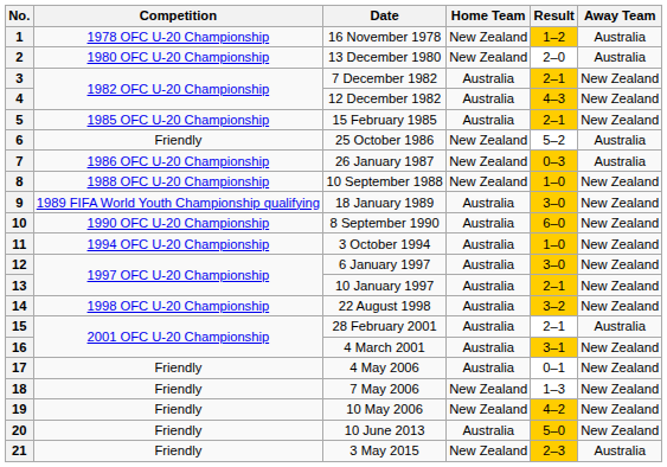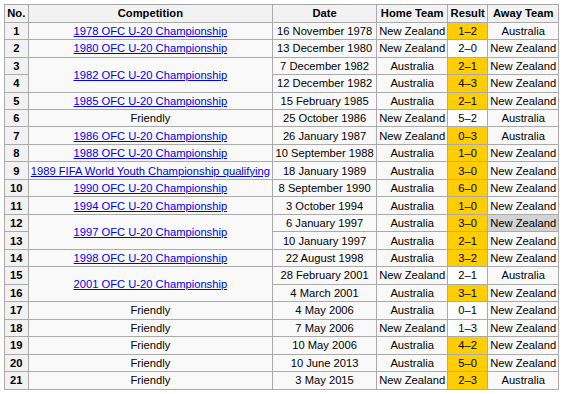2 | Away Team: Australia -> New Zealand
8 | Home Team: New Zealand -> Australia
12 | Away Team: no background -> lightgrey background
15 | Home Team: Australia -> New Zealand
19 | Home Team: New Zealand -> Australia
